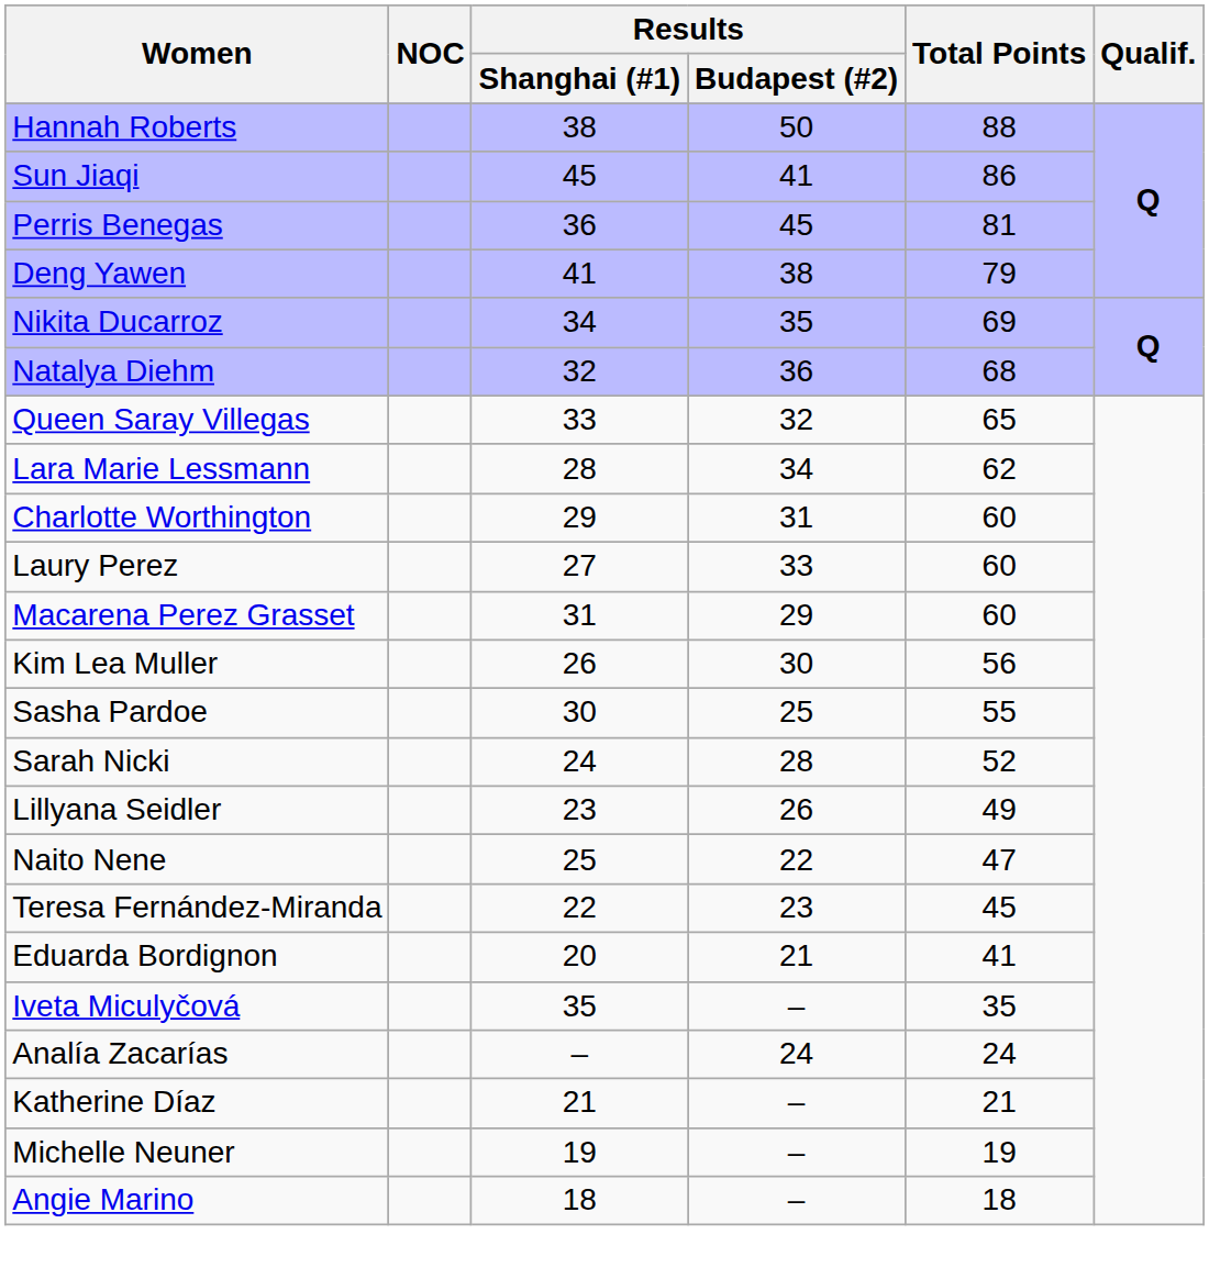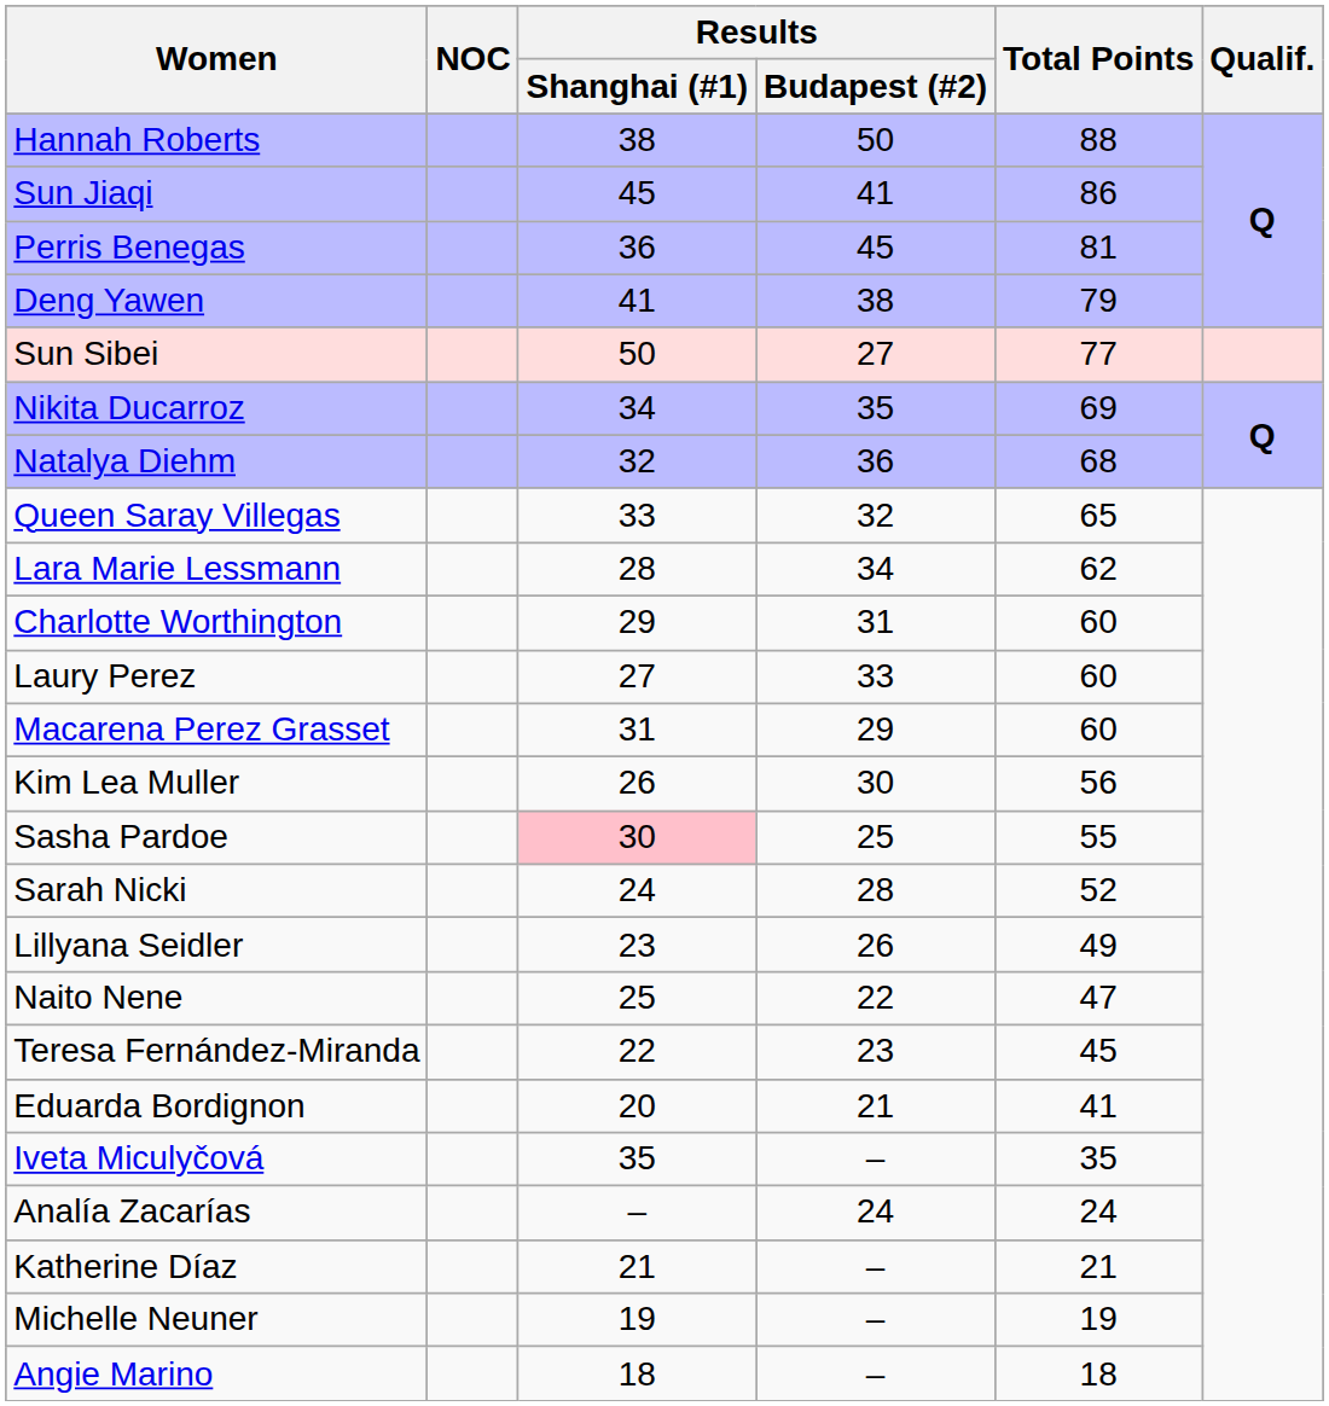+ row: Sun Sibei | 50 | 27 | 77
Sasha Pardoe | Results / Shanghai (#1): no background -> pink background
